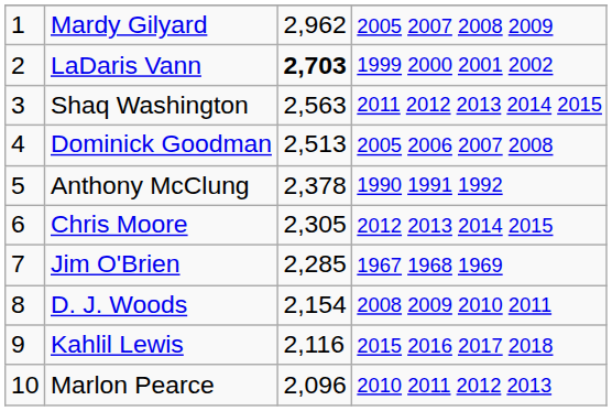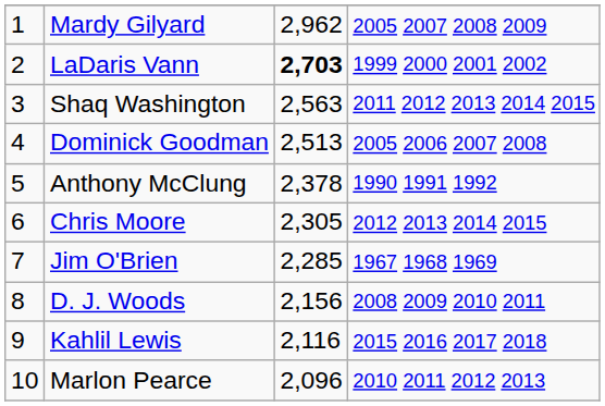D. J. Woods | column 3: 2,154 -> 2,156
